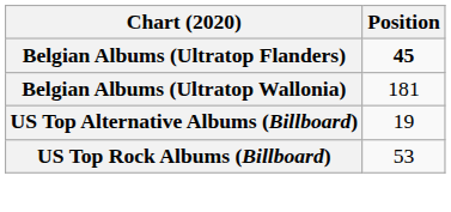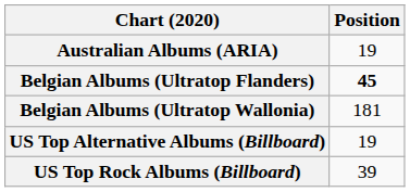+ row: Australian Albums (ARIA) | 19
US Top Rock Albums (Billboard) | Position: 53 -> 39
